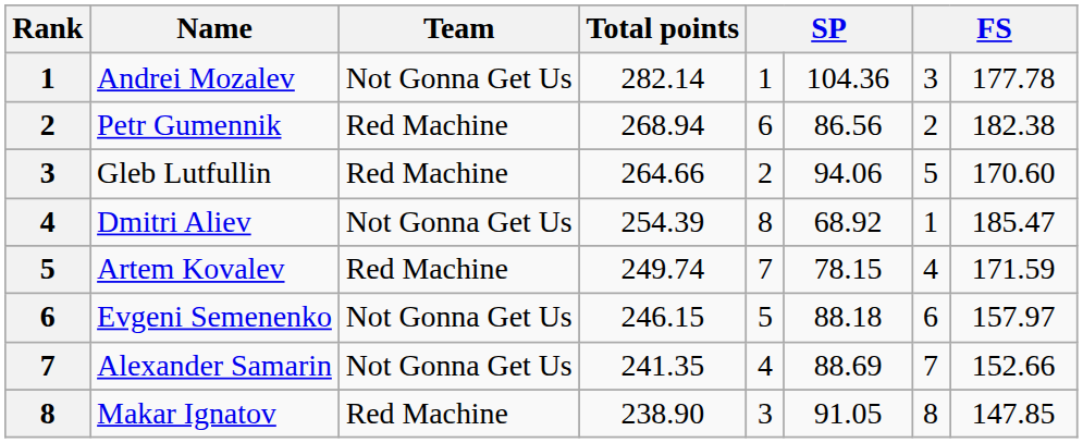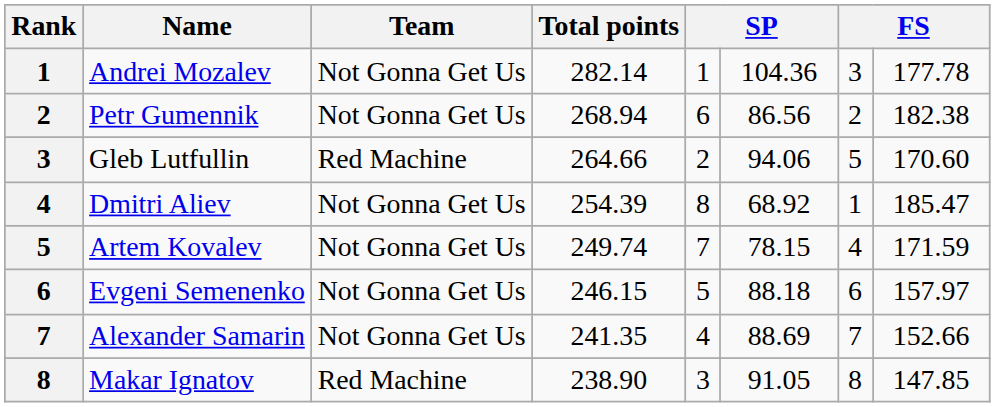Petr Gumennik | Team: Red Machine -> Not Gonna Get Us
Artem Kovalev | Team: Red Machine -> Not Gonna Get Us
